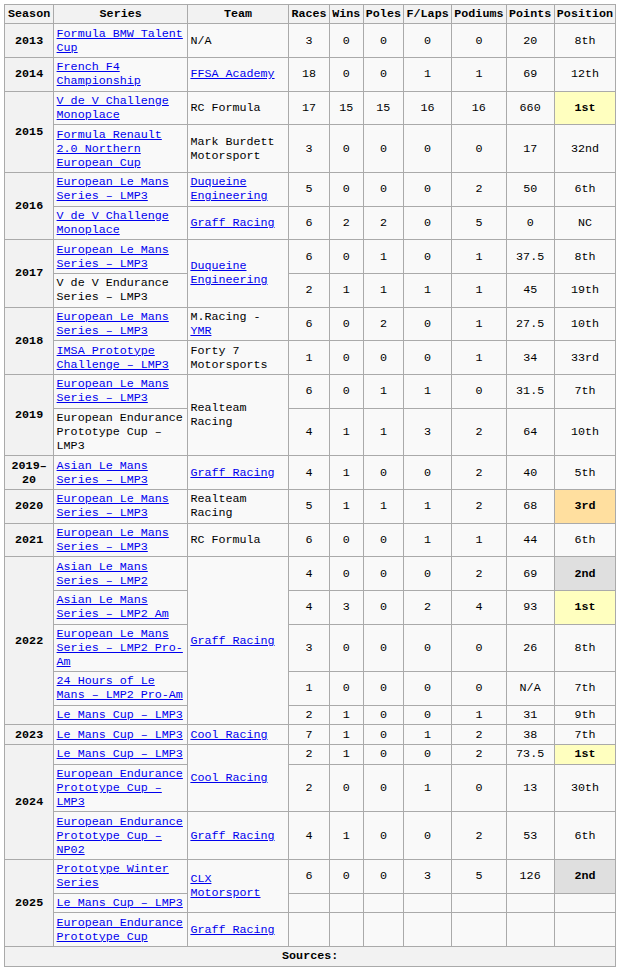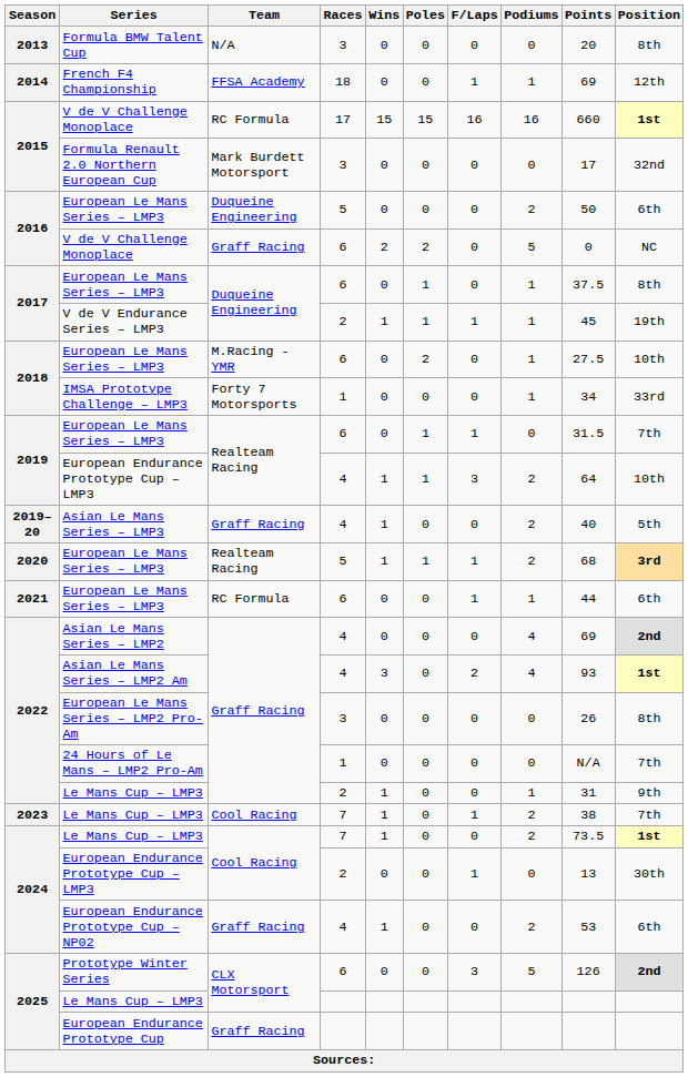Asian Le Mans Series – LMP2 | Podiums: 2 -> 4
2024 / Le Mans Cup – LMP3 | Races: 2 -> 7
